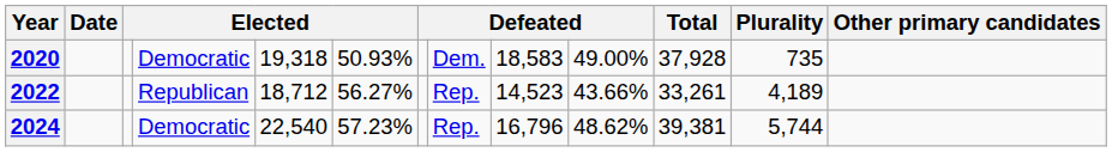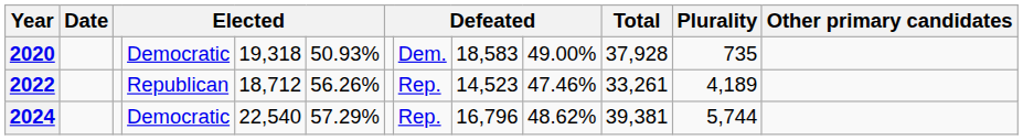2022 | column 6: 56.27% -> 56.26%
2022 | column 10: 43.66% -> 47.46%
2024 | column 6: 57.23% -> 57.29%
